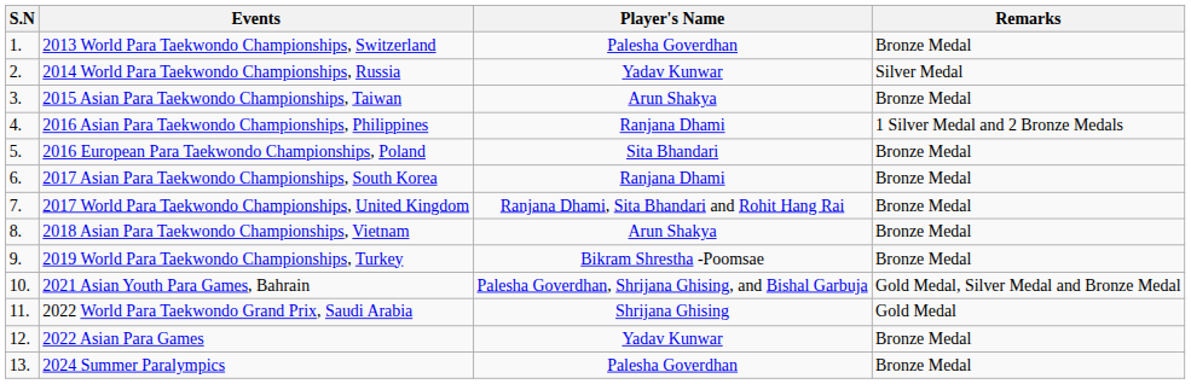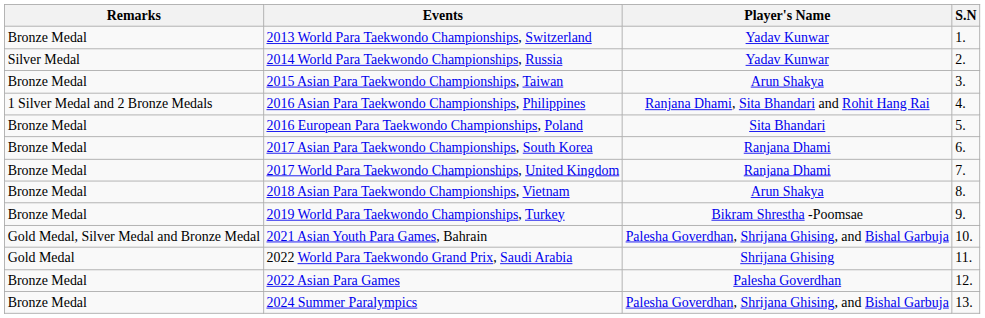columns swapped: S.N <-> Remarks
2013 World Para Taekwondo Championships, Switzerland | Player's Name: Palesha Goverdhan -> Yadav Kunwar
2016 Asian Para Taekwondo Championships, Philippines | Player's Name: Ranjana Dhami -> Ranjana Dhami, Sita Bhandari and Rohit Hang Rai
2017 World Para Taekwondo Championships, United Kingdom | Player's Name: Ranjana Dhami, Sita Bhandari and Rohit Hang Rai -> Ranjana Dhami
2022 Asian Para Games | Player's Name: Yadav Kunwar -> Palesha Goverdhan
2024 Summer Paralympics | Player's Name: Palesha Goverdhan -> Palesha Goverdhan, Shrijana Ghising, and Bishal Garbuja
